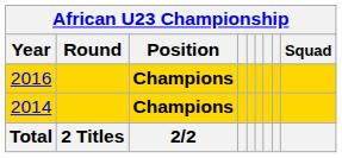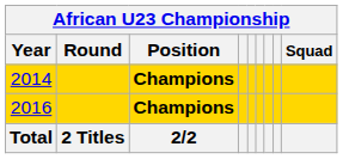rows swapped: 2014 <-> 2016
